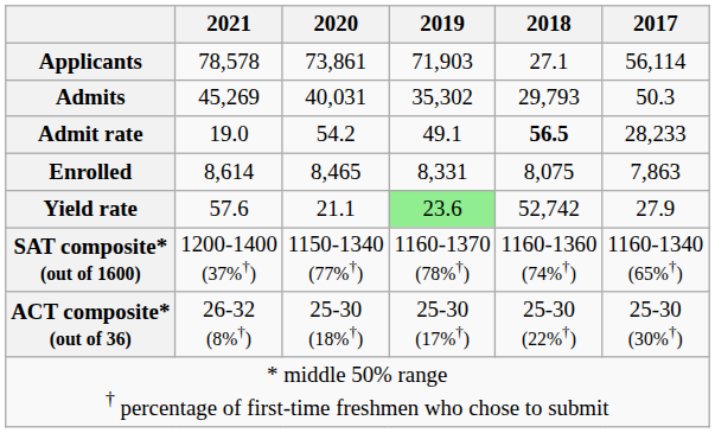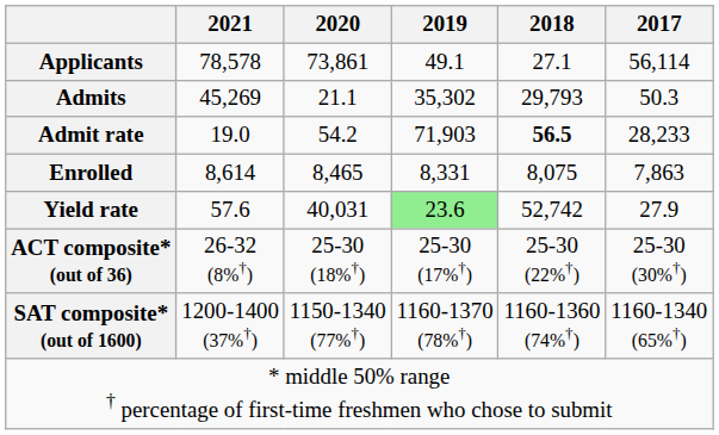Applicants | 2019: 71,903 -> 49.1
Admits | 2020: 40,031 -> 21.1
Admit rate | 2019: 49.1 -> 71,903
Yield rate | 2020: 21.1 -> 40,031
rows swapped: ACT composite* (out of 36) <-> SAT composite* (out of 1600)
